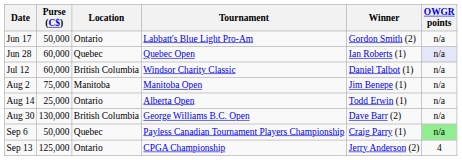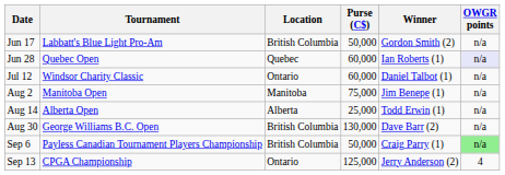columns swapped: Tournament <-> Purse (C$)
Jun 17 | Location: Ontario -> British Columbia
Jul 12 | Location: British Columbia -> Ontario
Aug 14 | Location: Ontario -> Alberta
Sep 6 | Location: Quebec -> British Columbia
